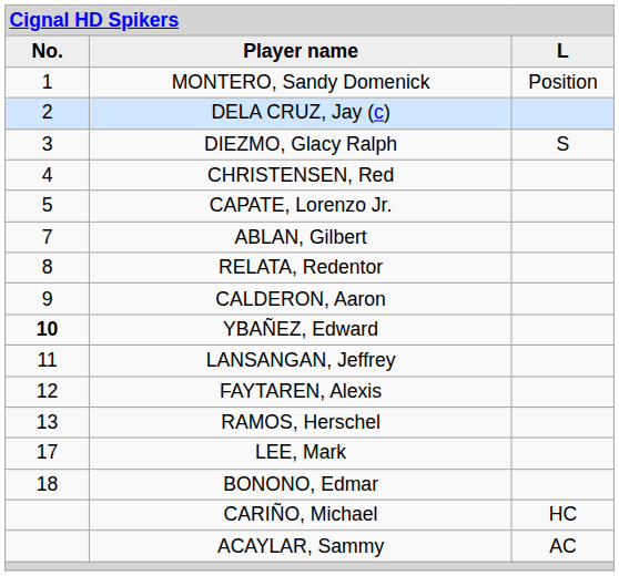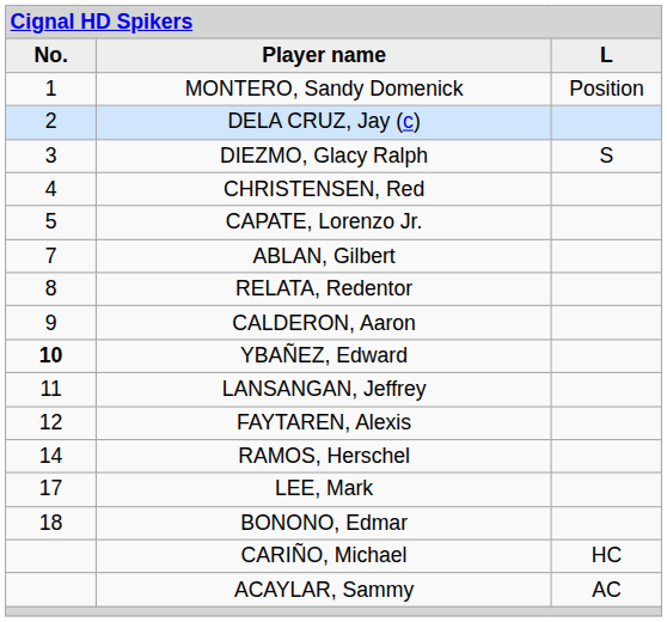RAMOS, Herschel | column 1: 13 -> 14
